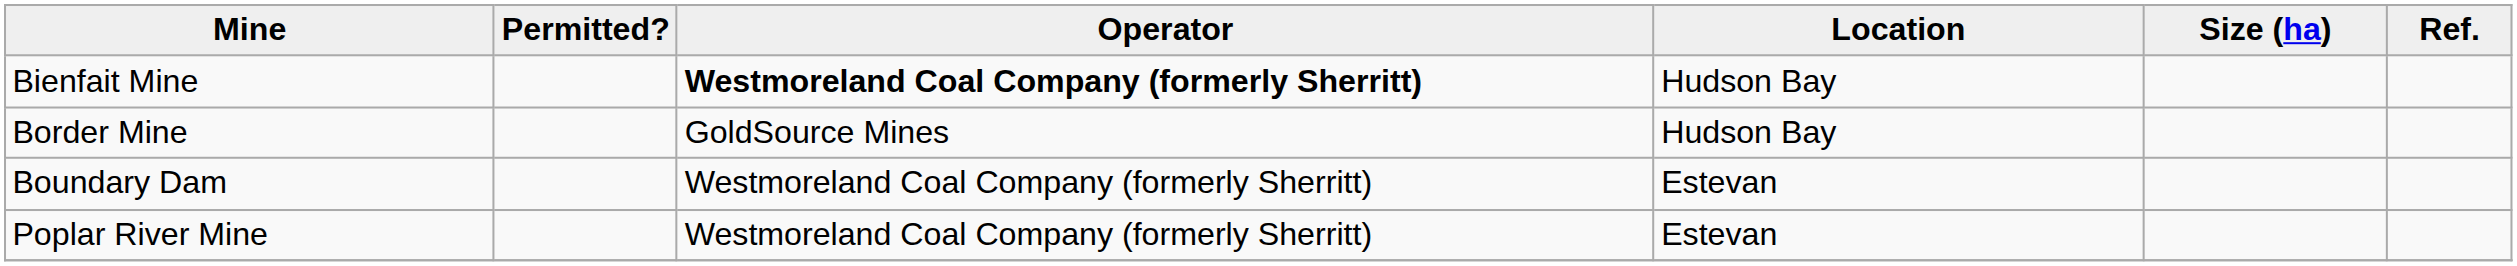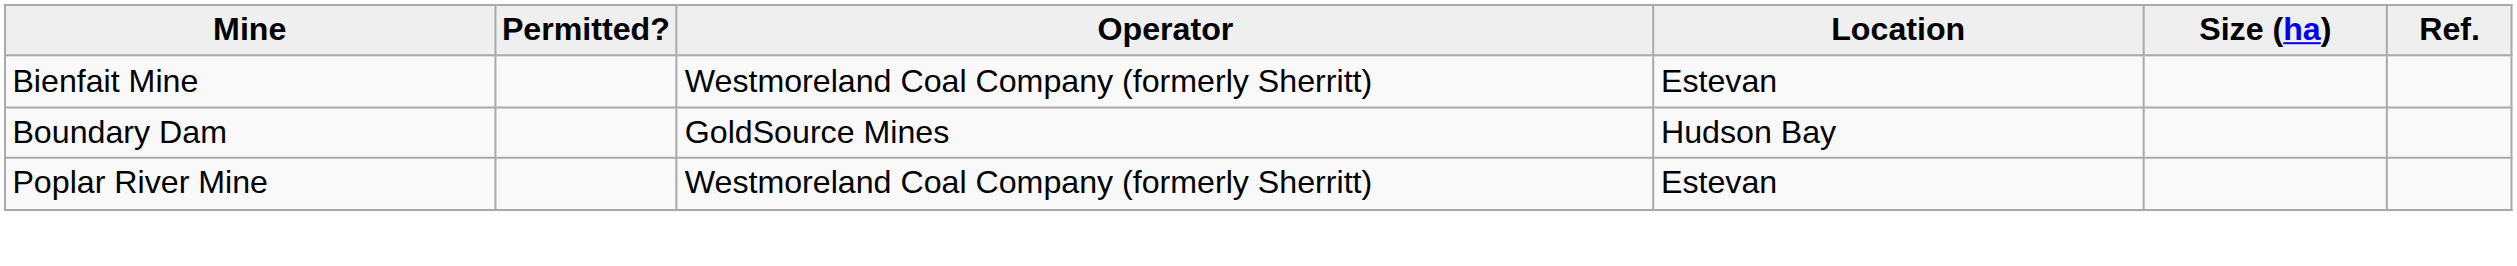Bienfait Mine | Operator: bold -> normal
Bienfait Mine | Location: Hudson Bay -> Estevan
- row: Border Mine | GoldSource Mines | Hudson Bay
Boundary Dam | Operator: Westmoreland Coal Company (formerly Sherritt) -> GoldSource Mines
Boundary Dam | Location: Estevan -> Hudson Bay
